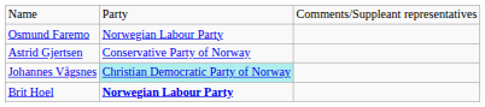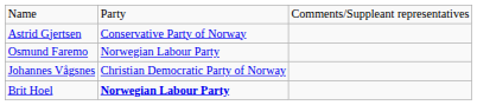rows swapped: Osmund Faremo <-> Astrid Gjertsen
Johannes Vågsnes | column 2: paleturquoise background -> no background
